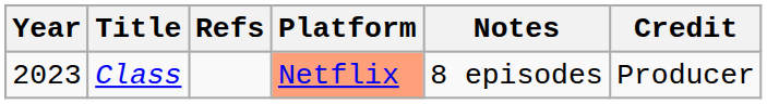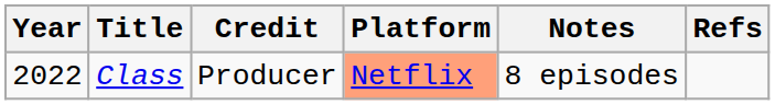columns swapped: Credit <-> Refs
Class | Year: 2023 -> 2022
